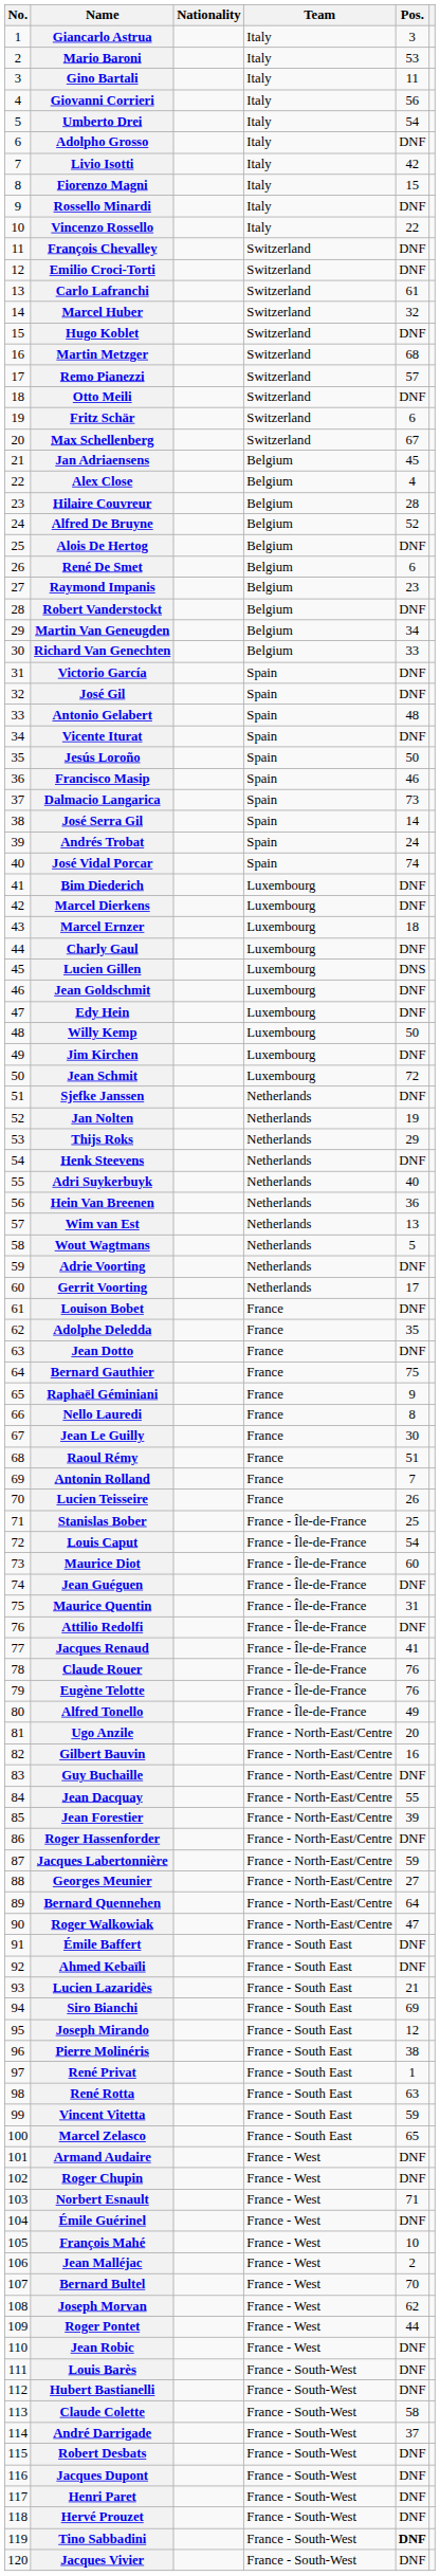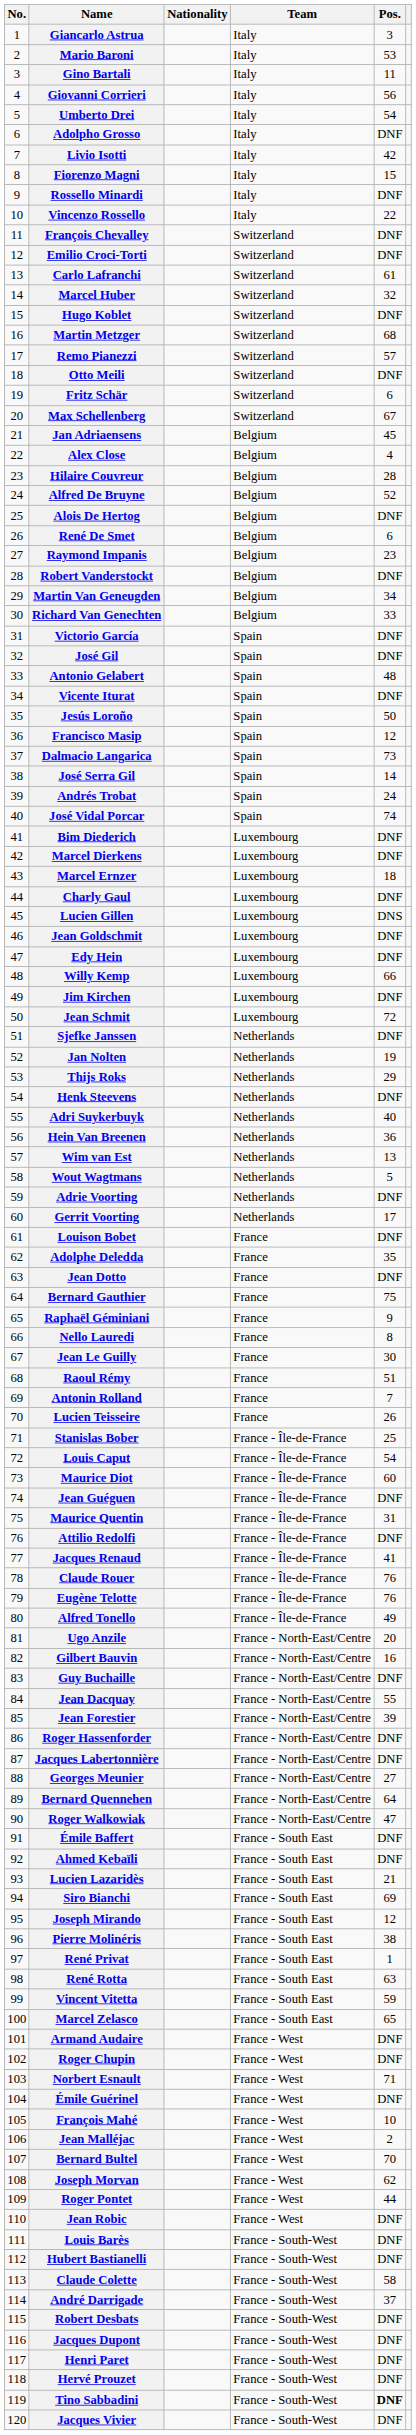Francisco Masip | Pos.: 46 -> 12
Willy Kemp | Pos.: 50 -> 66
Jacques Labertonnière | Pos.: 59 -> DNF
